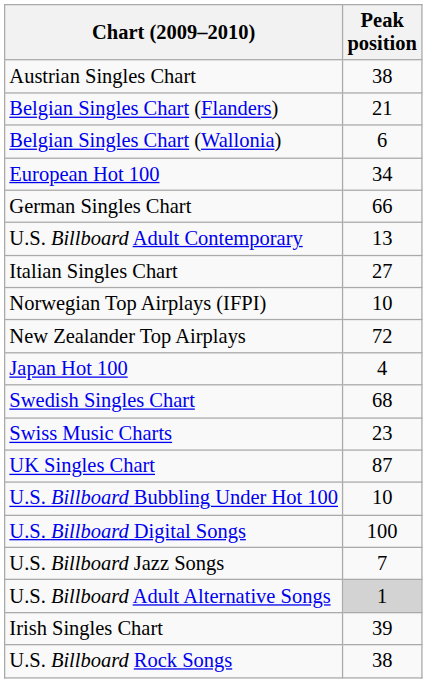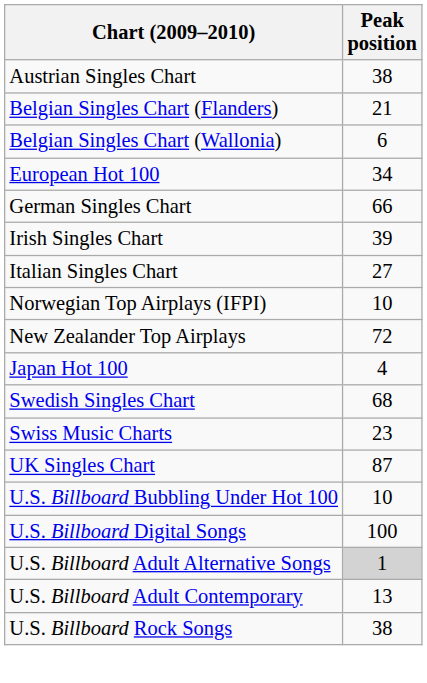rows swapped: Irish Singles Chart <-> U.S. Billboard Adult Contemporary
- row: U.S. Billboard Jazz Songs | 7
